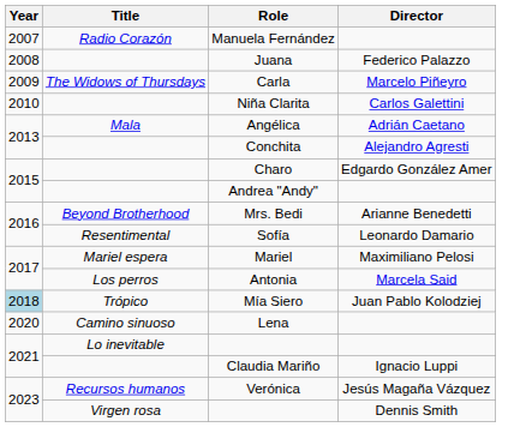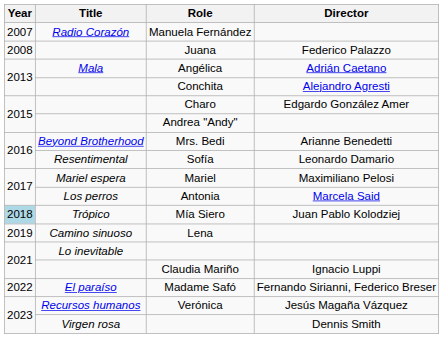- row: 2009 | The Widows of Thursdays | Carla | Marcelo Piñeyro
- row: 2010 | Niña Clarita | Carlos Galettini
Lena | Year: 2020 -> 2019
+ row: 2022 | El paraíso | Madame Safó | Fernando Sirianni, Federico Breser
